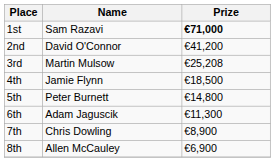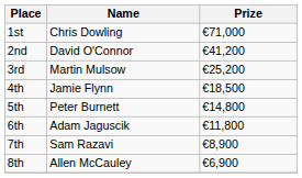1st | Name: Sam Razavi -> Chris Dowling
1st | Prize: bold -> normal
3rd | Prize: €25,208 -> €25,200
6th | Prize: €11,300 -> €11,800
7th | Name: Chris Dowling -> Sam Razavi
